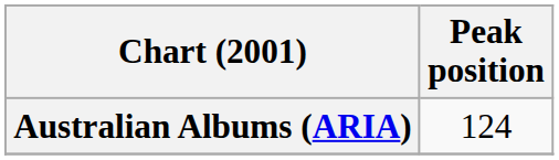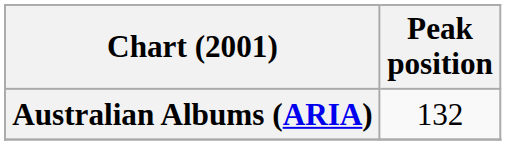Australian Albums (ARIA) | Peak position: 124 -> 132
